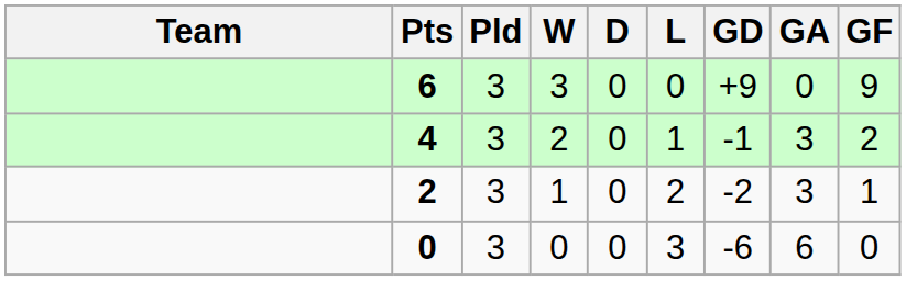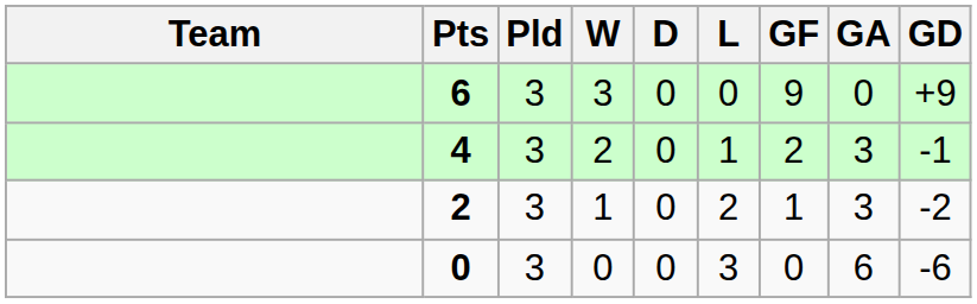columns swapped: GF <-> GD
